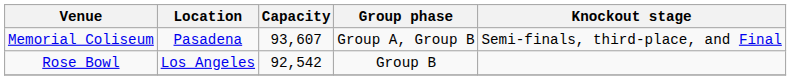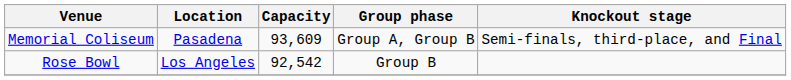Memorial Coliseum | Capacity: 93,607 -> 93,609
